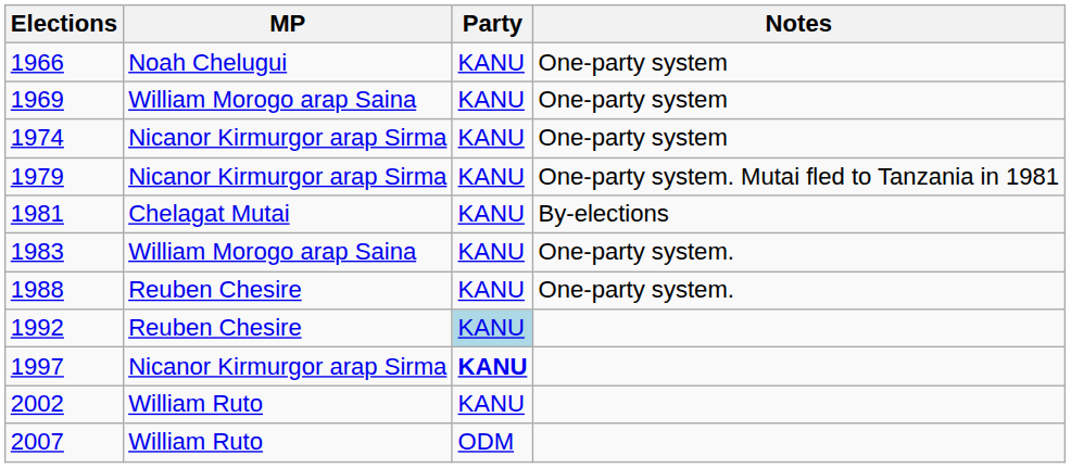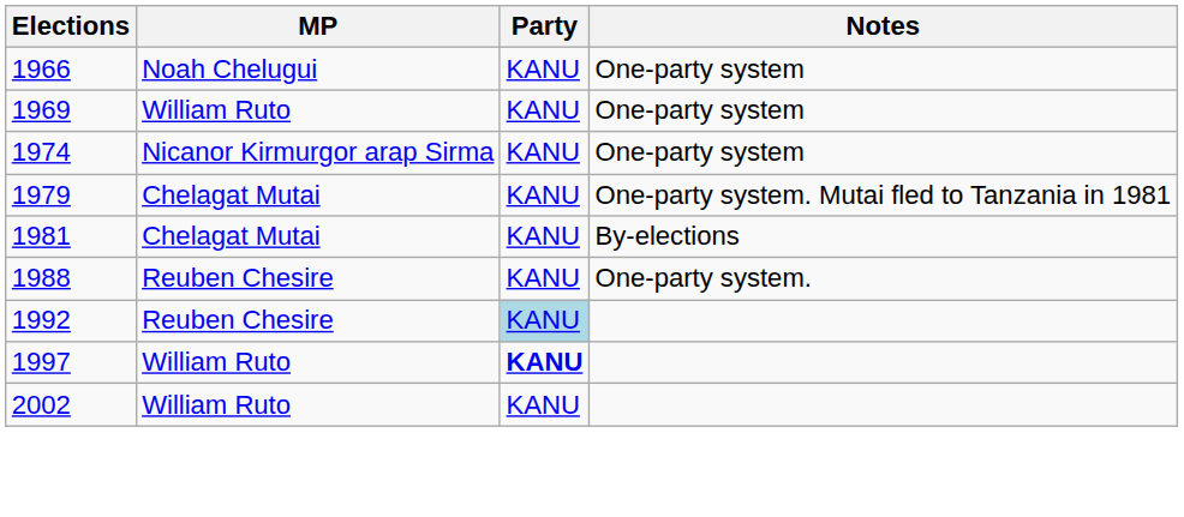1969 | MP: William Morogo arap Saina -> William Ruto
1979 | MP: Nicanor Kirmurgor arap Sirma -> Chelagat Mutai
- row: 1983 | William Morogo arap Saina | KANU | One-party system.
1997 | MP: Nicanor Kirmurgor arap Sirma -> William Ruto
- row: 2007 | William Ruto | ODM
